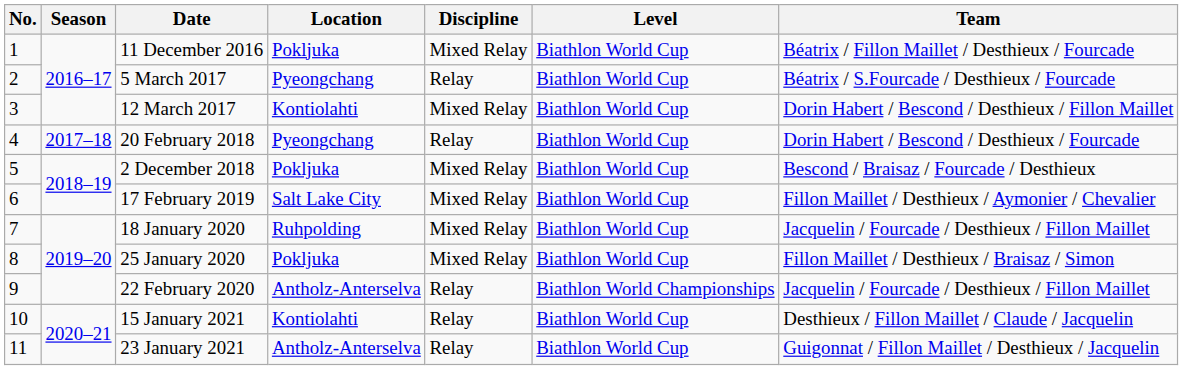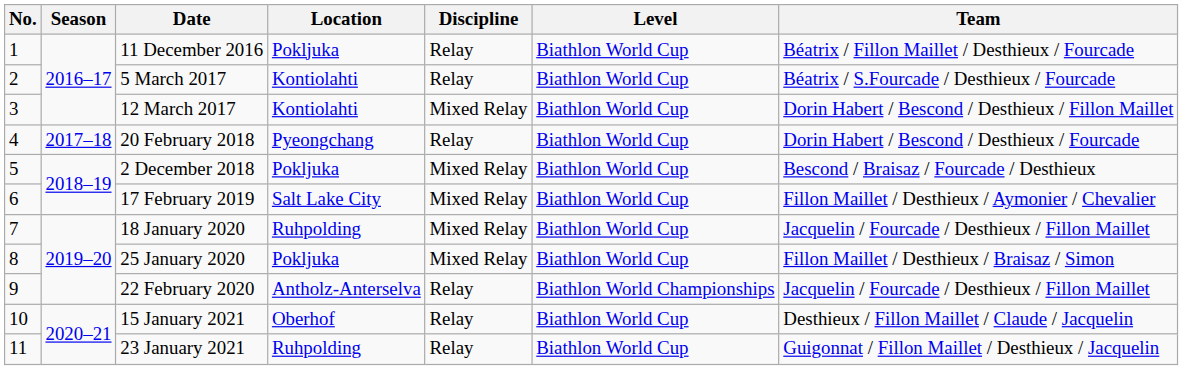11 December 2016 | Discipline: Mixed Relay -> Relay
5 March 2017 | Location: Pyeongchang -> Kontiolahti
15 January 2021 | Location: Kontiolahti -> Oberhof
23 January 2021 | Location: Antholz-Anterselva -> Ruhpolding
